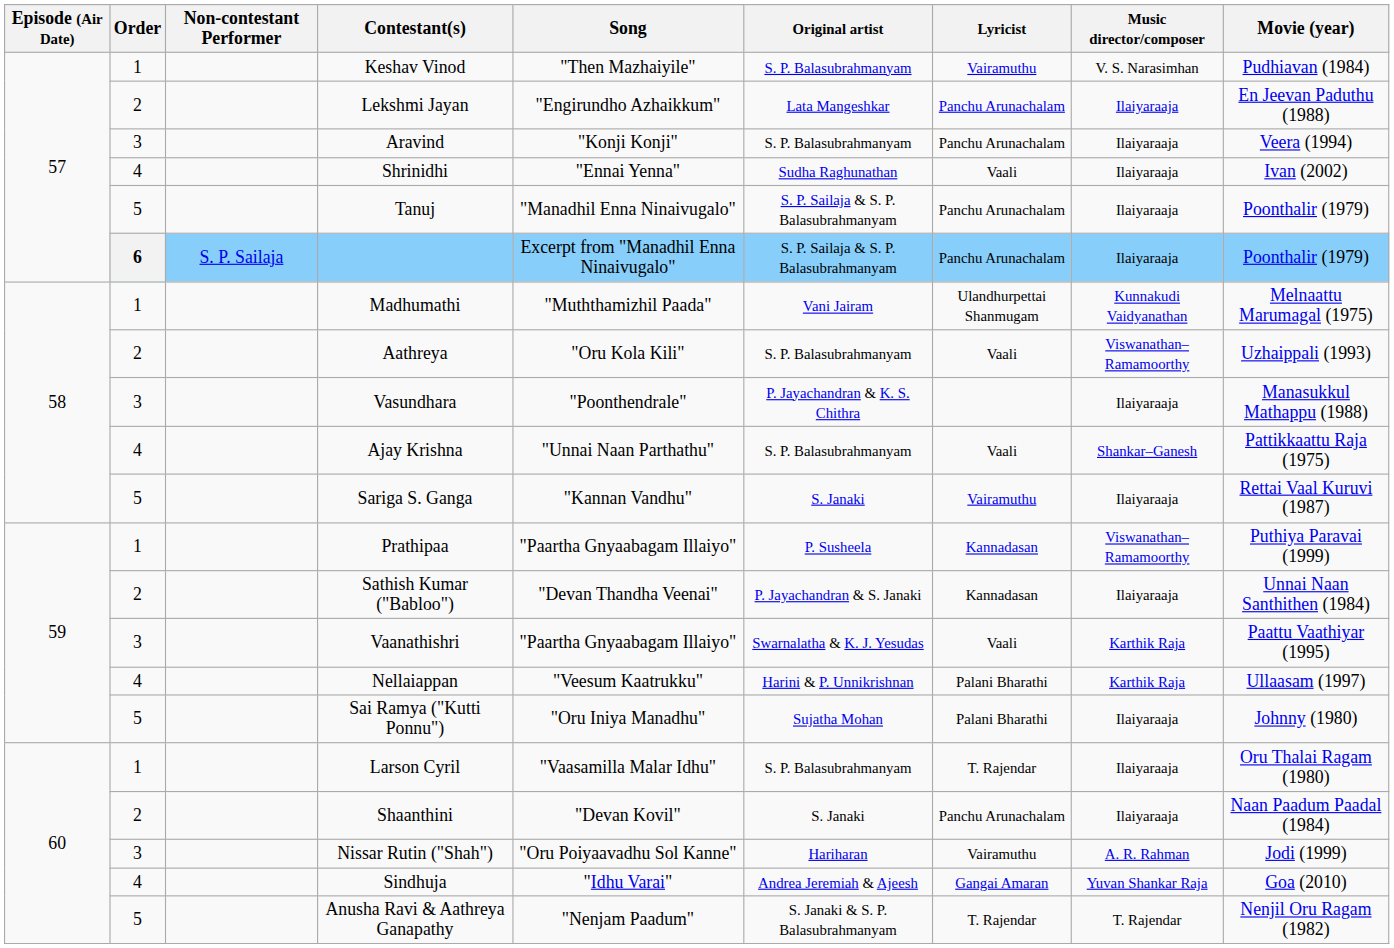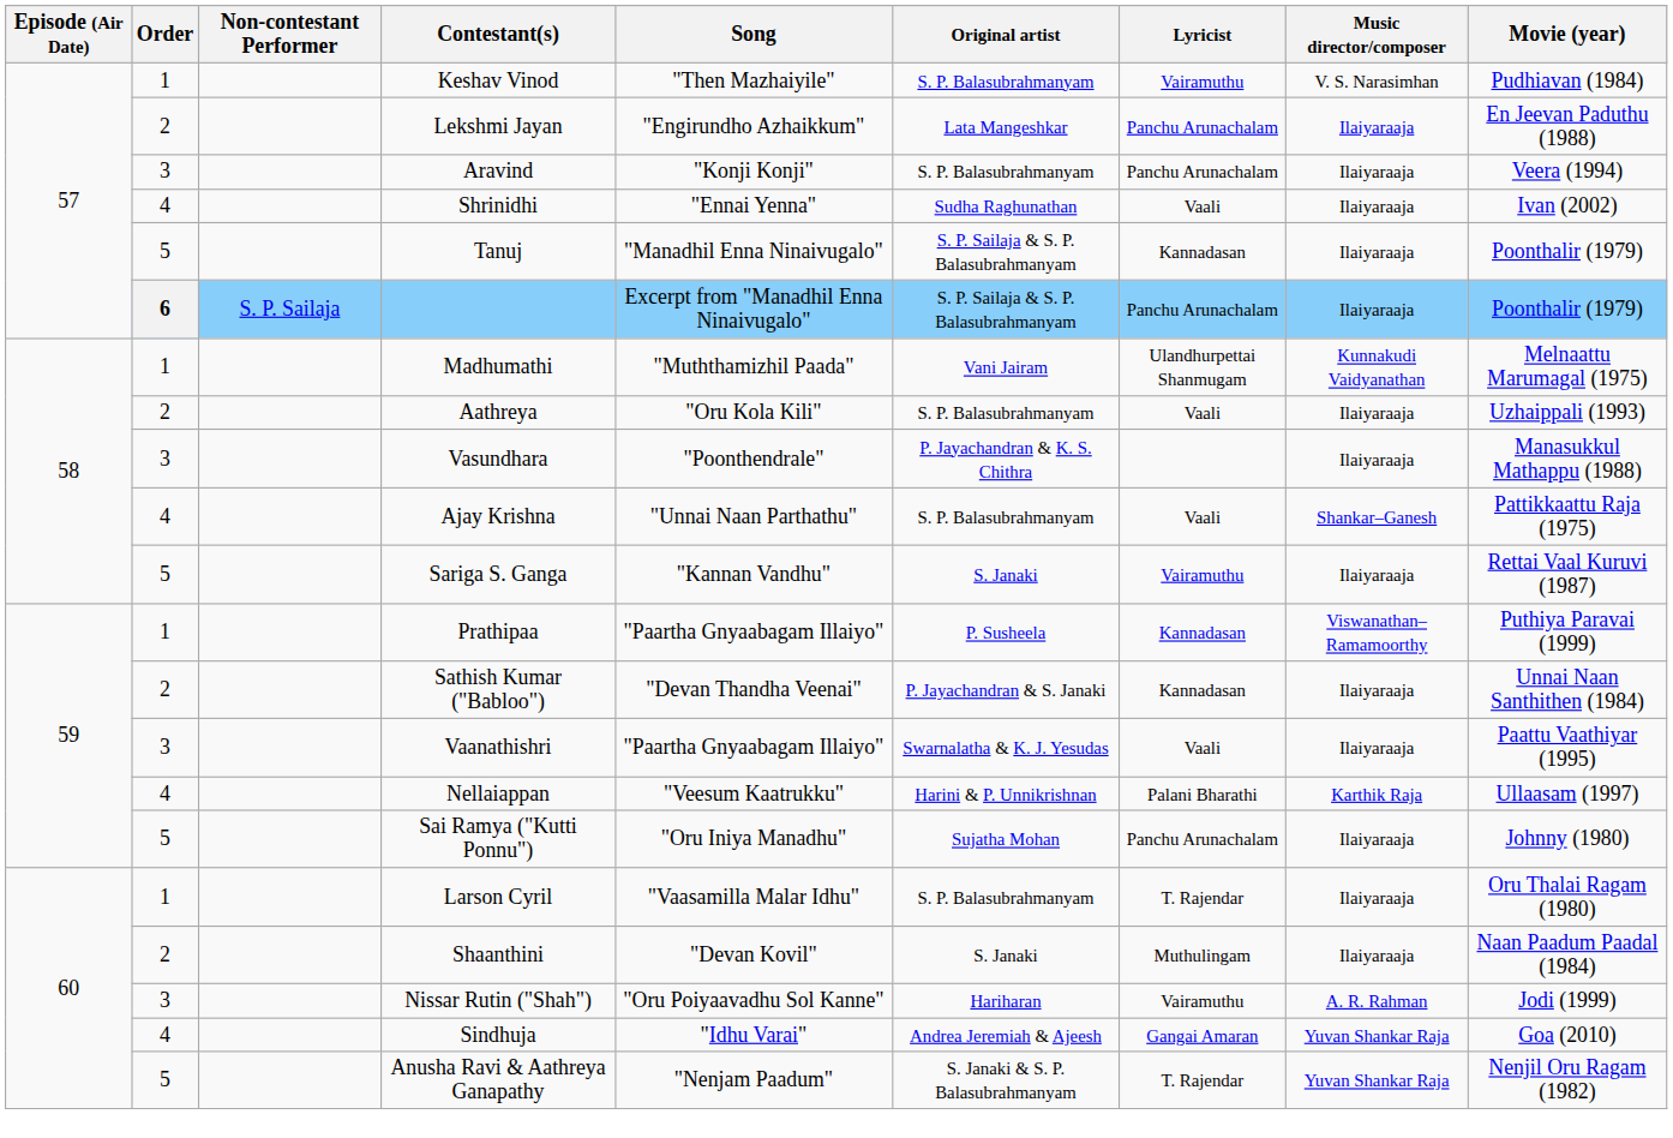Tanuj | Lyricist: Panchu Arunachalam -> Kannadasan
Aathreya | Music director/composer: Viswanathan–Ramamoorthy -> Ilaiyaraaja
Vaanathishri | Music director/composer: Karthik Raja -> Ilaiyaraaja
Sai Ramya ("Kutti Ponnu") | Lyricist: Palani Bharathi -> Panchu Arunachalam
Shaanthini | Lyricist: Panchu Arunachalam -> Muthulingam
Anusha Ravi & Aathreya Ganapathy | Music director/composer: T. Rajendar -> Yuvan Shankar Raja
